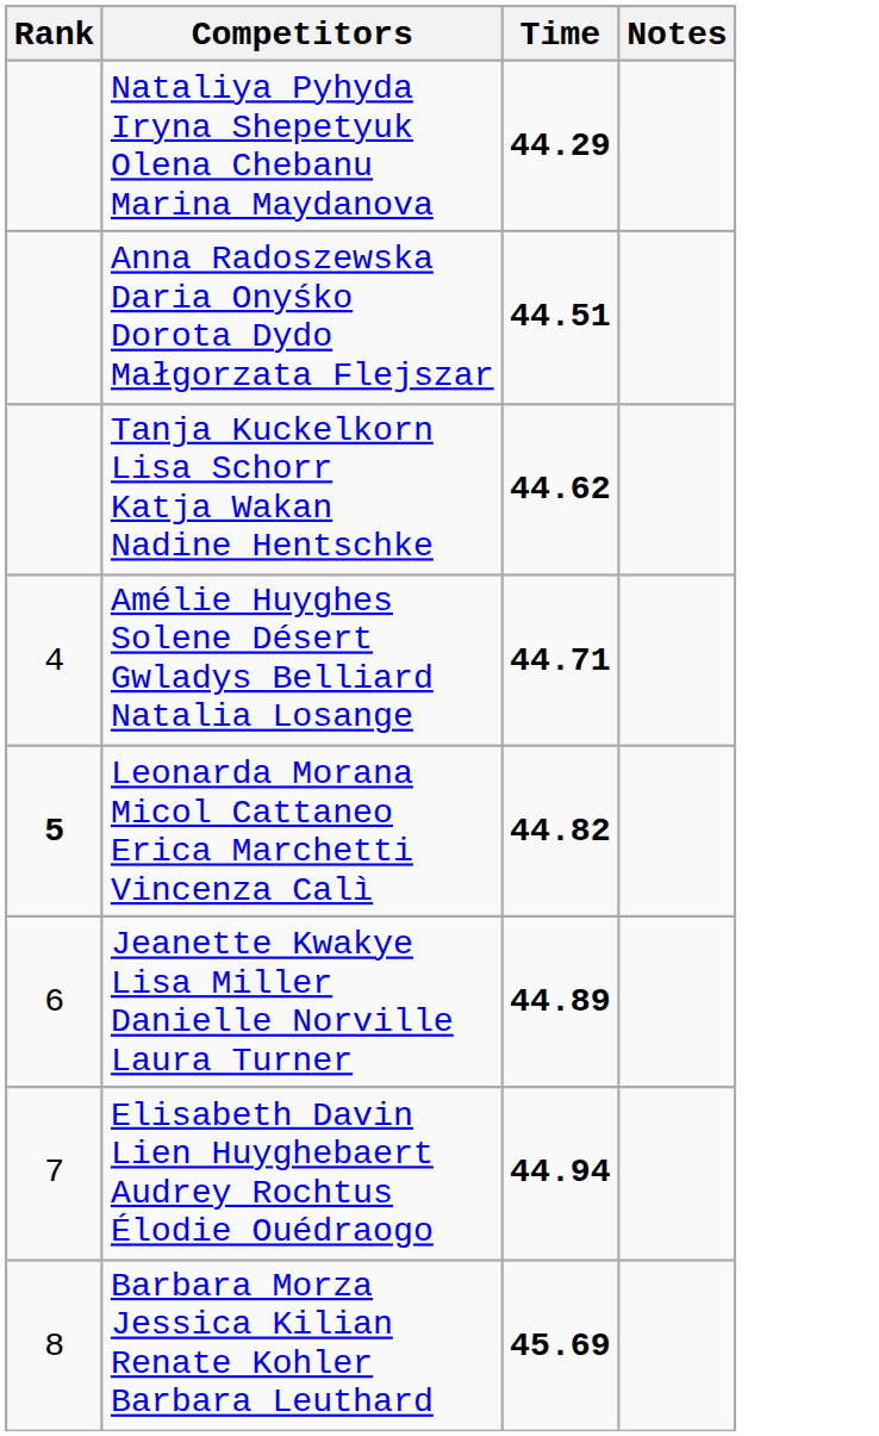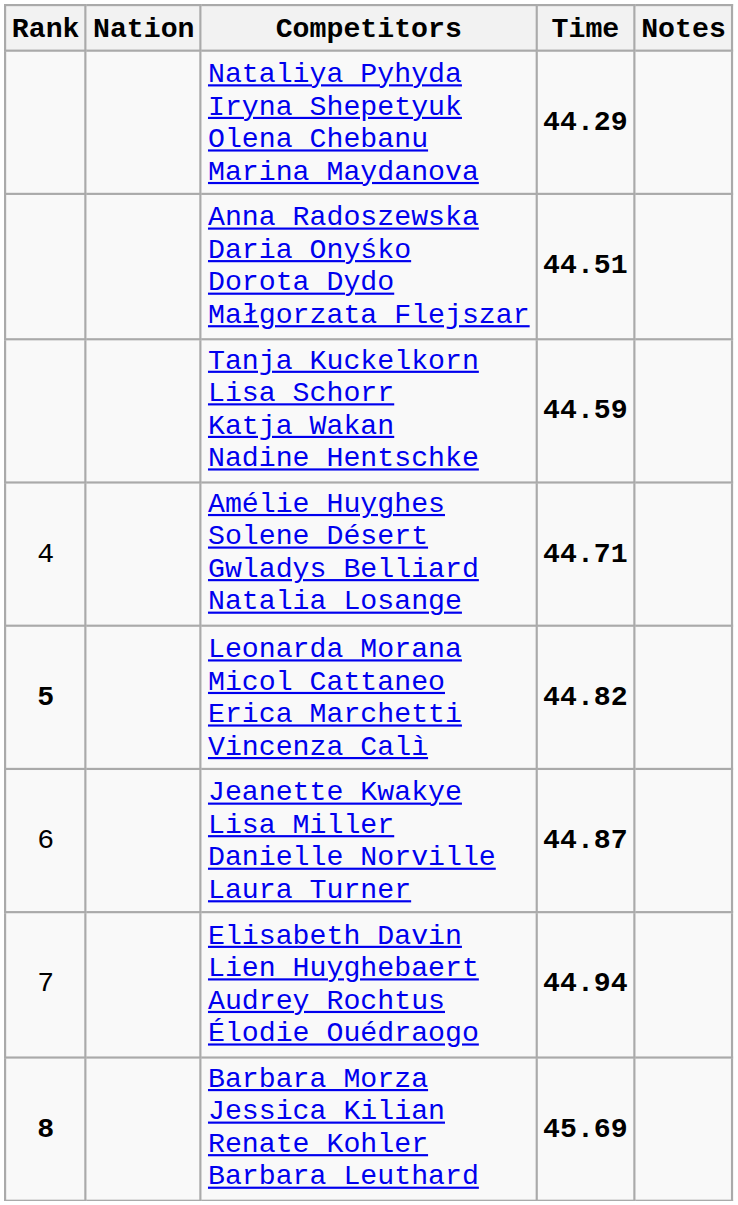+ column: Nation
Tanja Kuckelkorn Lisa Schorr Katja Wakan Nadine Hentschke | Time: 44.62 -> 44.59
Jeanette Kwakye Lisa Miller Danielle Norville Laura Turner | Time: 44.89 -> 44.87
Barbara Morza Jessica Kilian Renate Kohler Barbara Leuthard | Rank: normal -> bold
